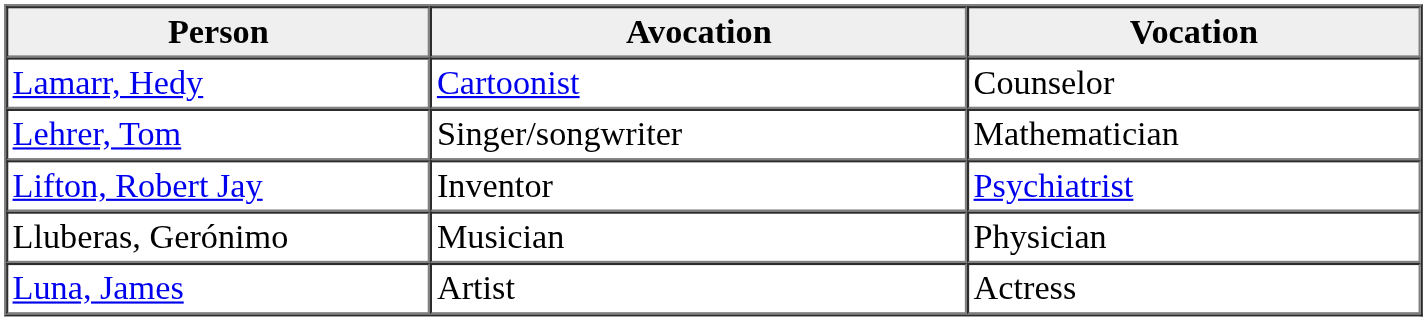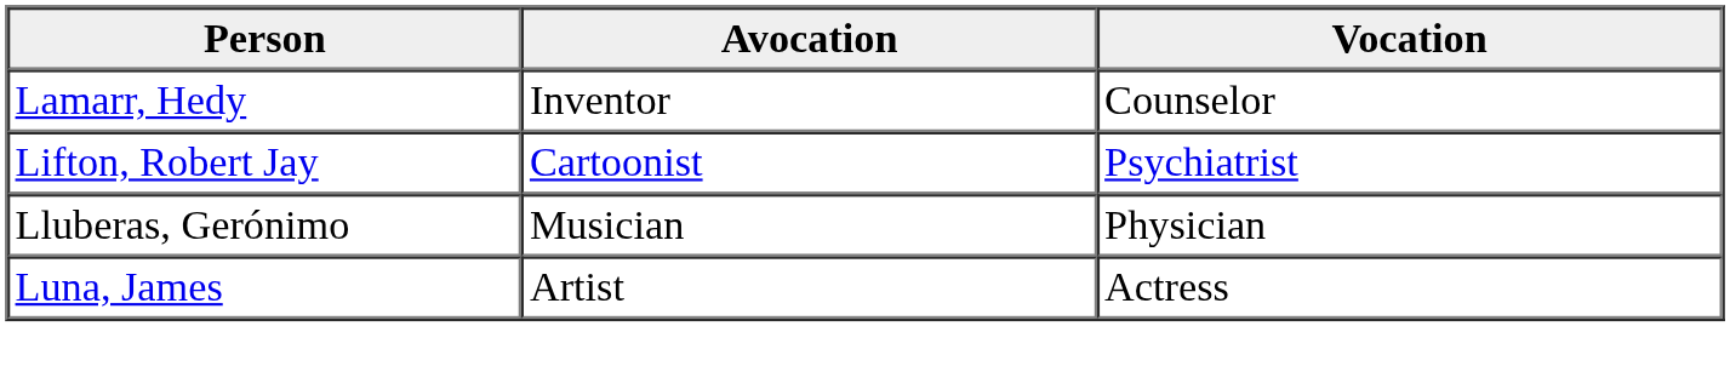Lamarr, Hedy | Avocation: Cartoonist -> Inventor
- row: Lehrer, Tom | Singer/songwriter | Mathematician
Lifton, Robert Jay | Avocation: Inventor -> Cartoonist
